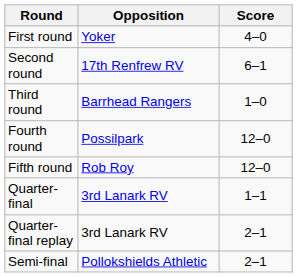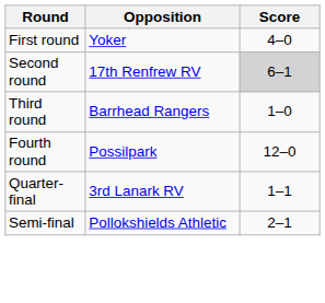Second round | Score: no background -> lightgrey background
- row: Fifth round | Rob Roy | 12–0
- row: Quarter-final replay | 3rd Lanark RV | 2–1
